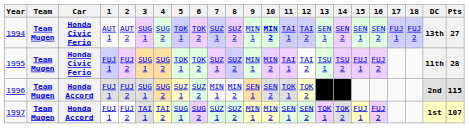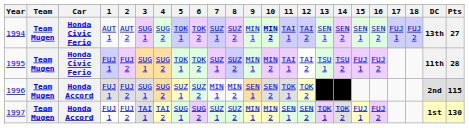1997 | Pts: 107 -> 130
